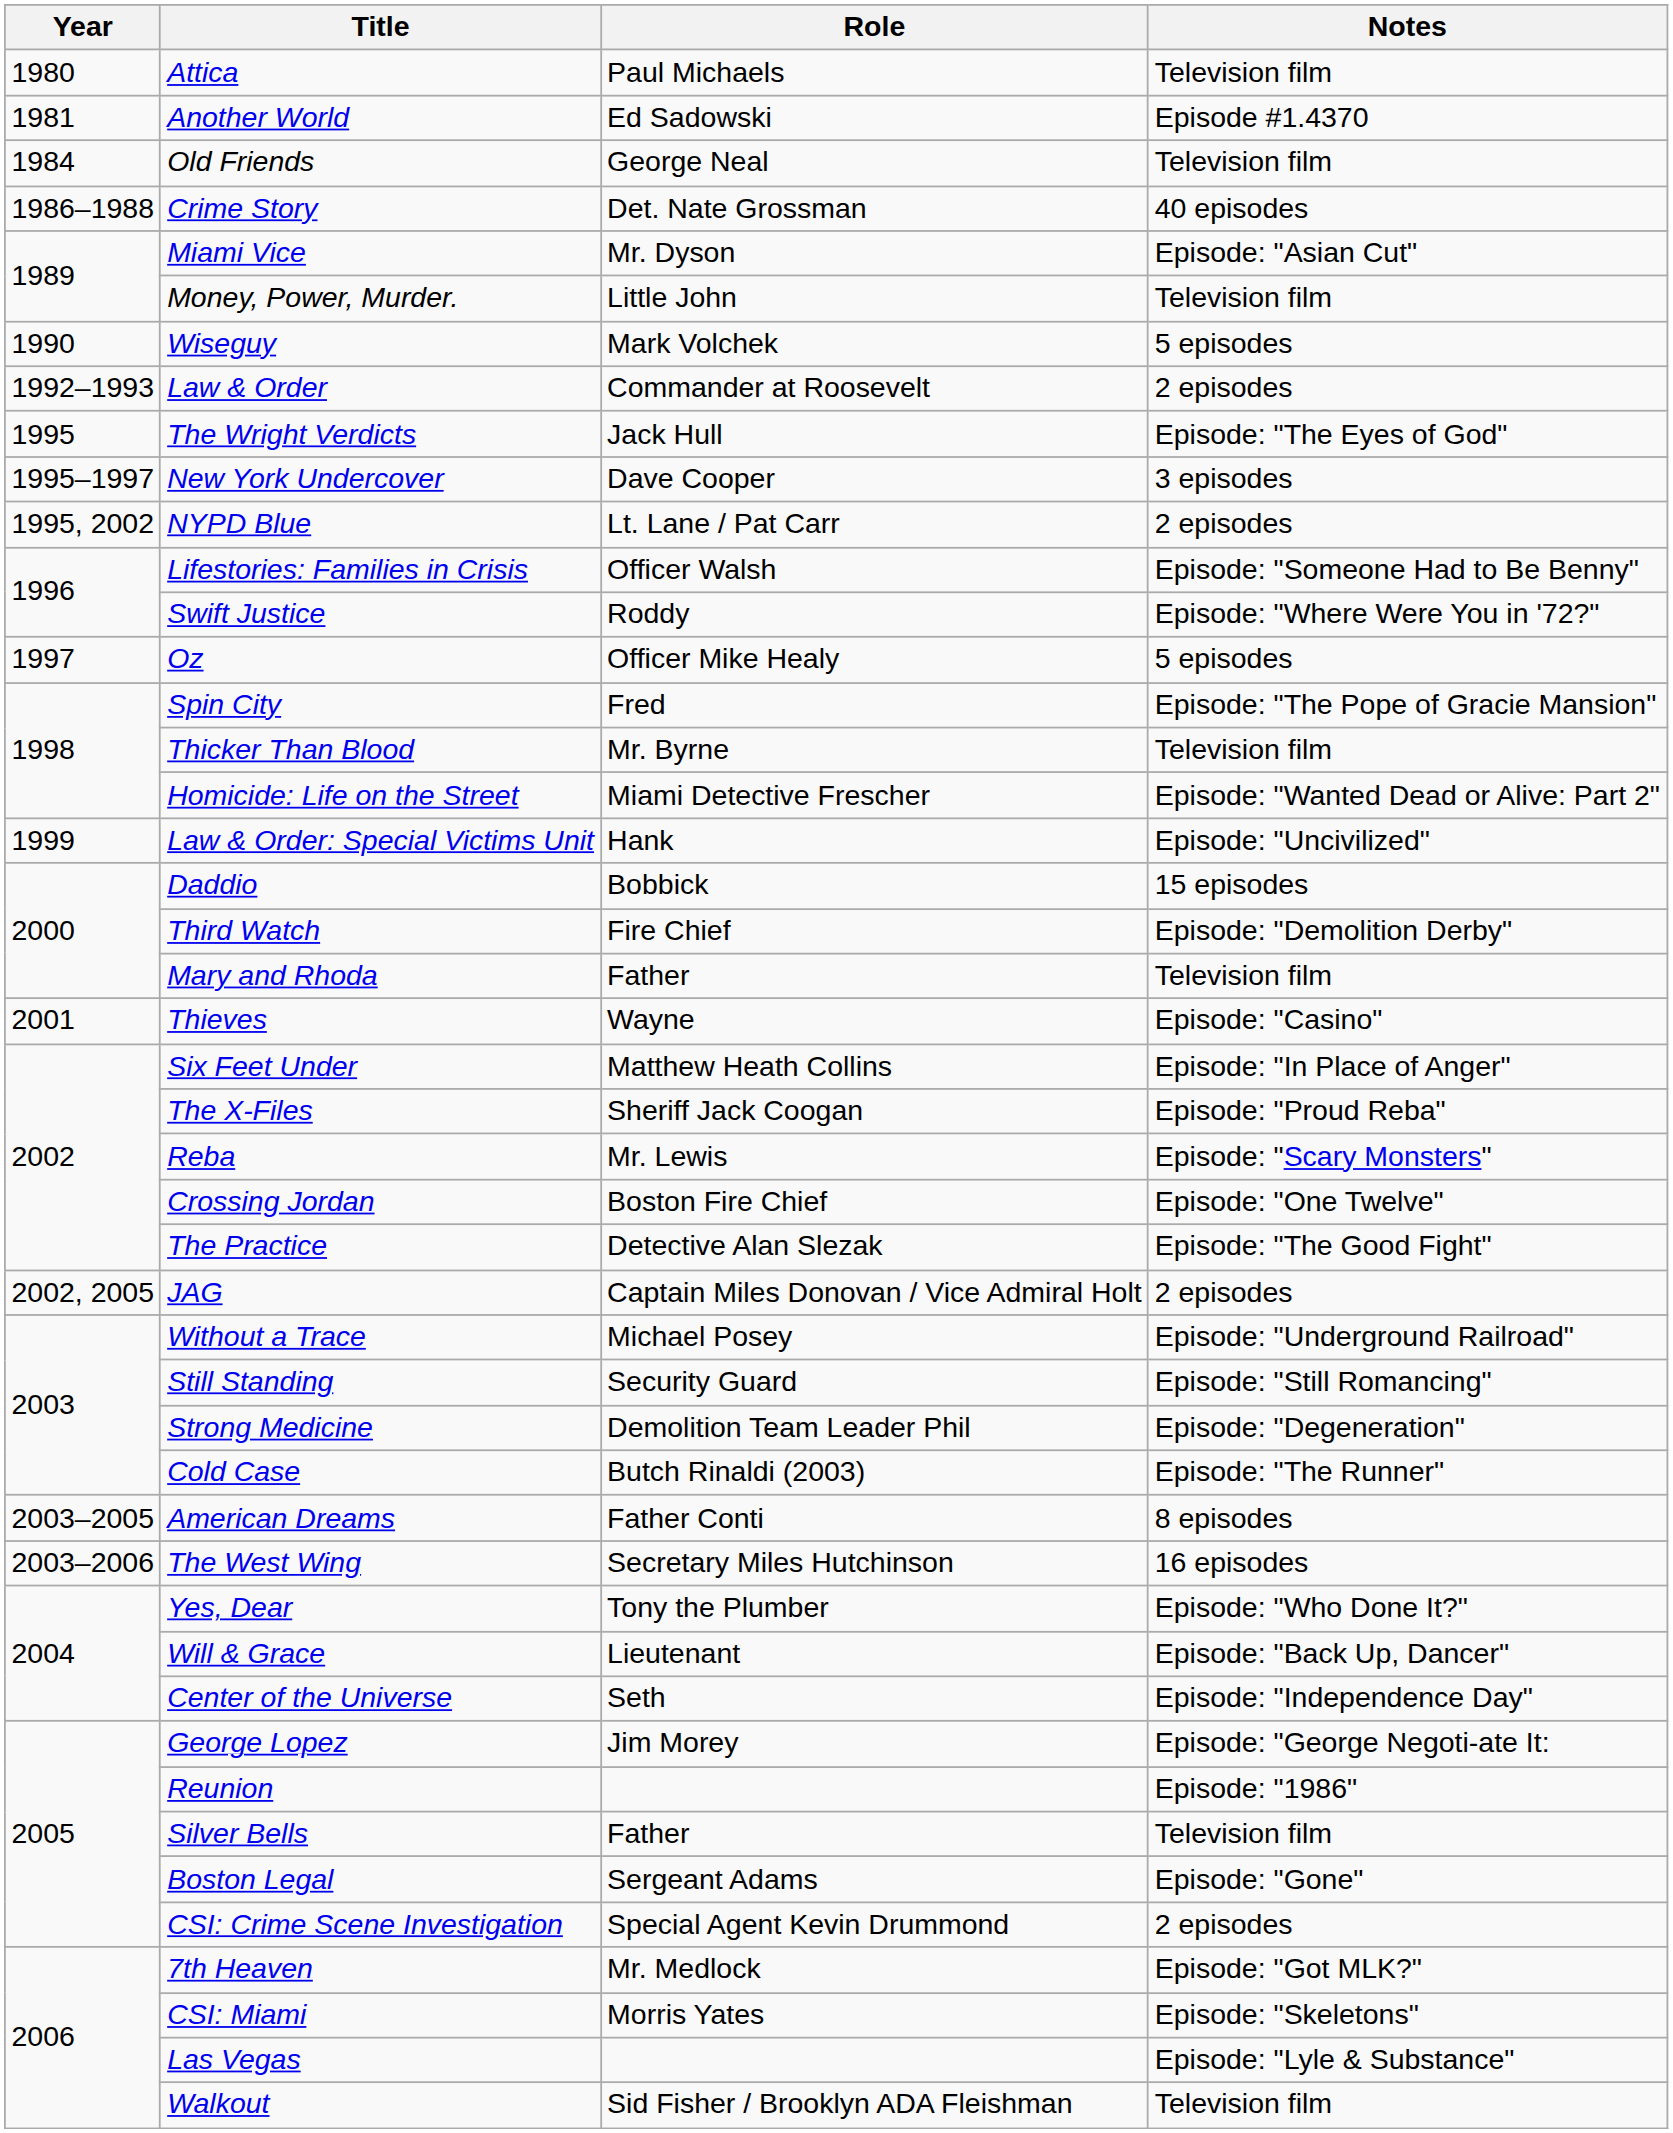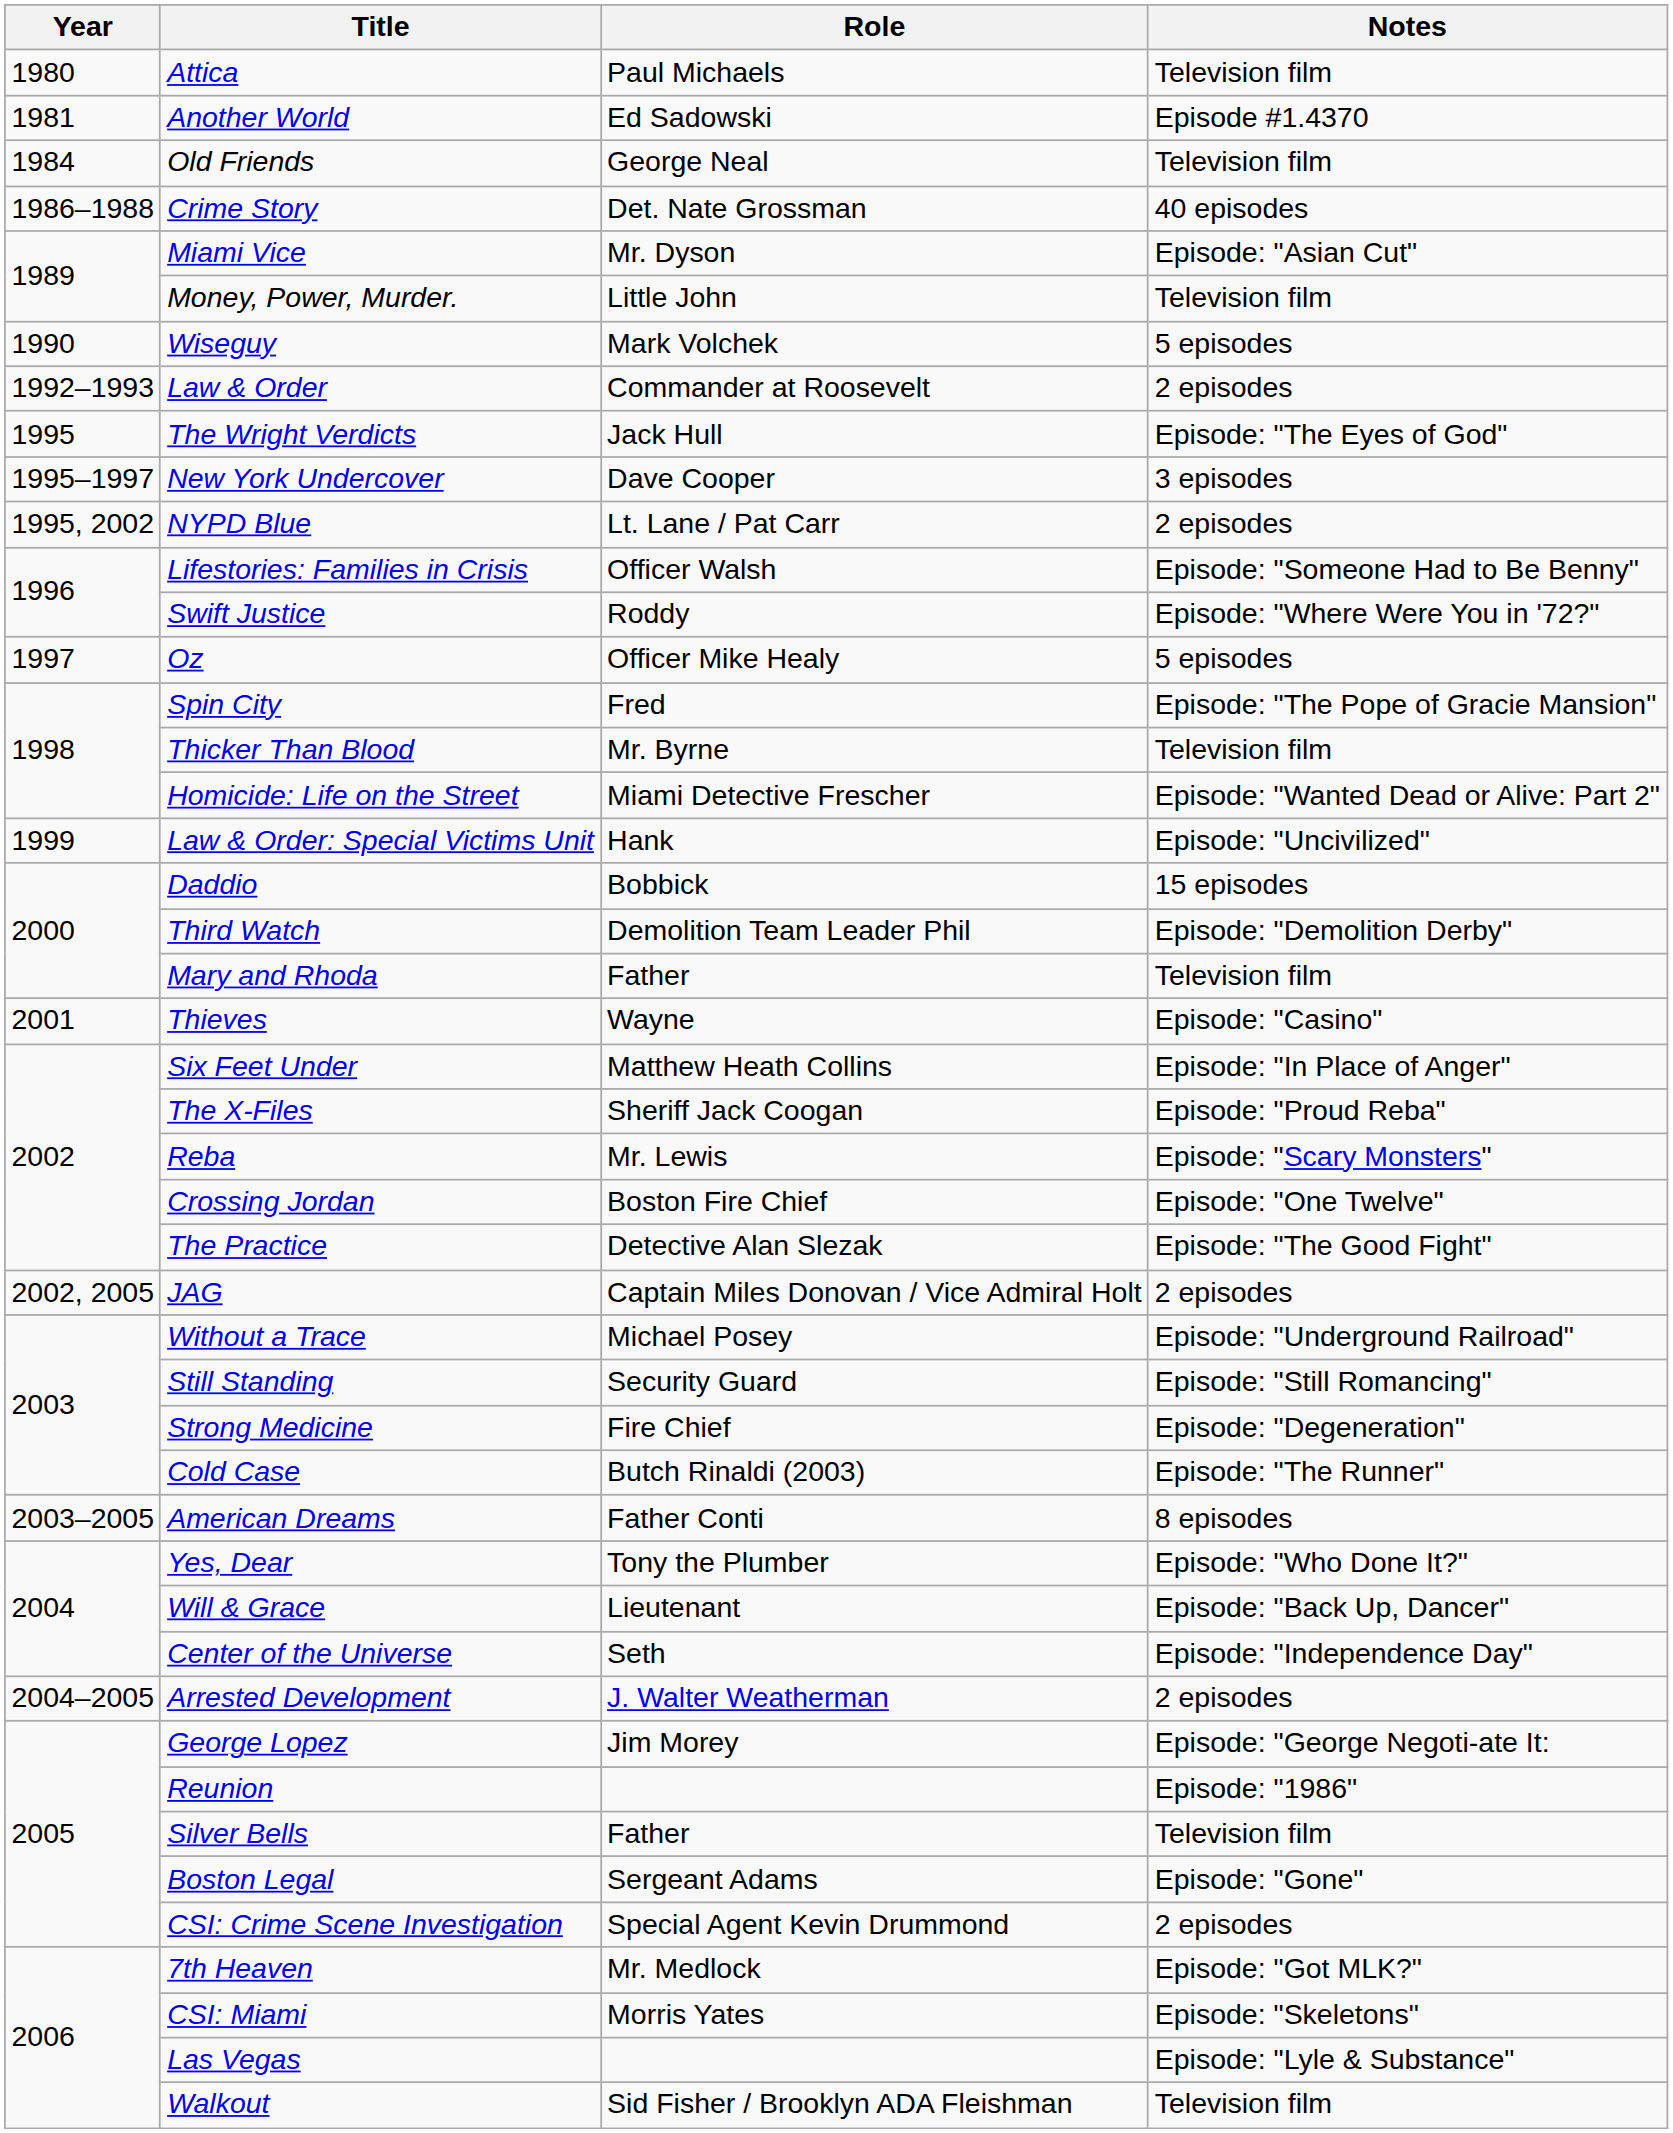Third Watch | Role: Fire Chief -> Demolition Team Leader Phil
Strong Medicine | Role: Demolition Team Leader Phil -> Fire Chief
- row: 2003–2006 | The West Wing | Secretary Miles Hutchinson | 16 episodes
+ row: 2004–2005 | Arrested Development | J. Walter Weatherman | 2 episodes
